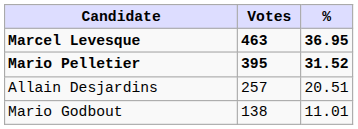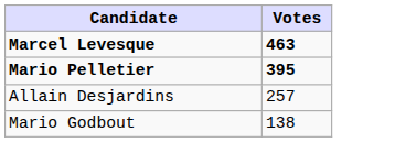- column: % | 36.95 | 31.52 | 20.51 | 11.01
